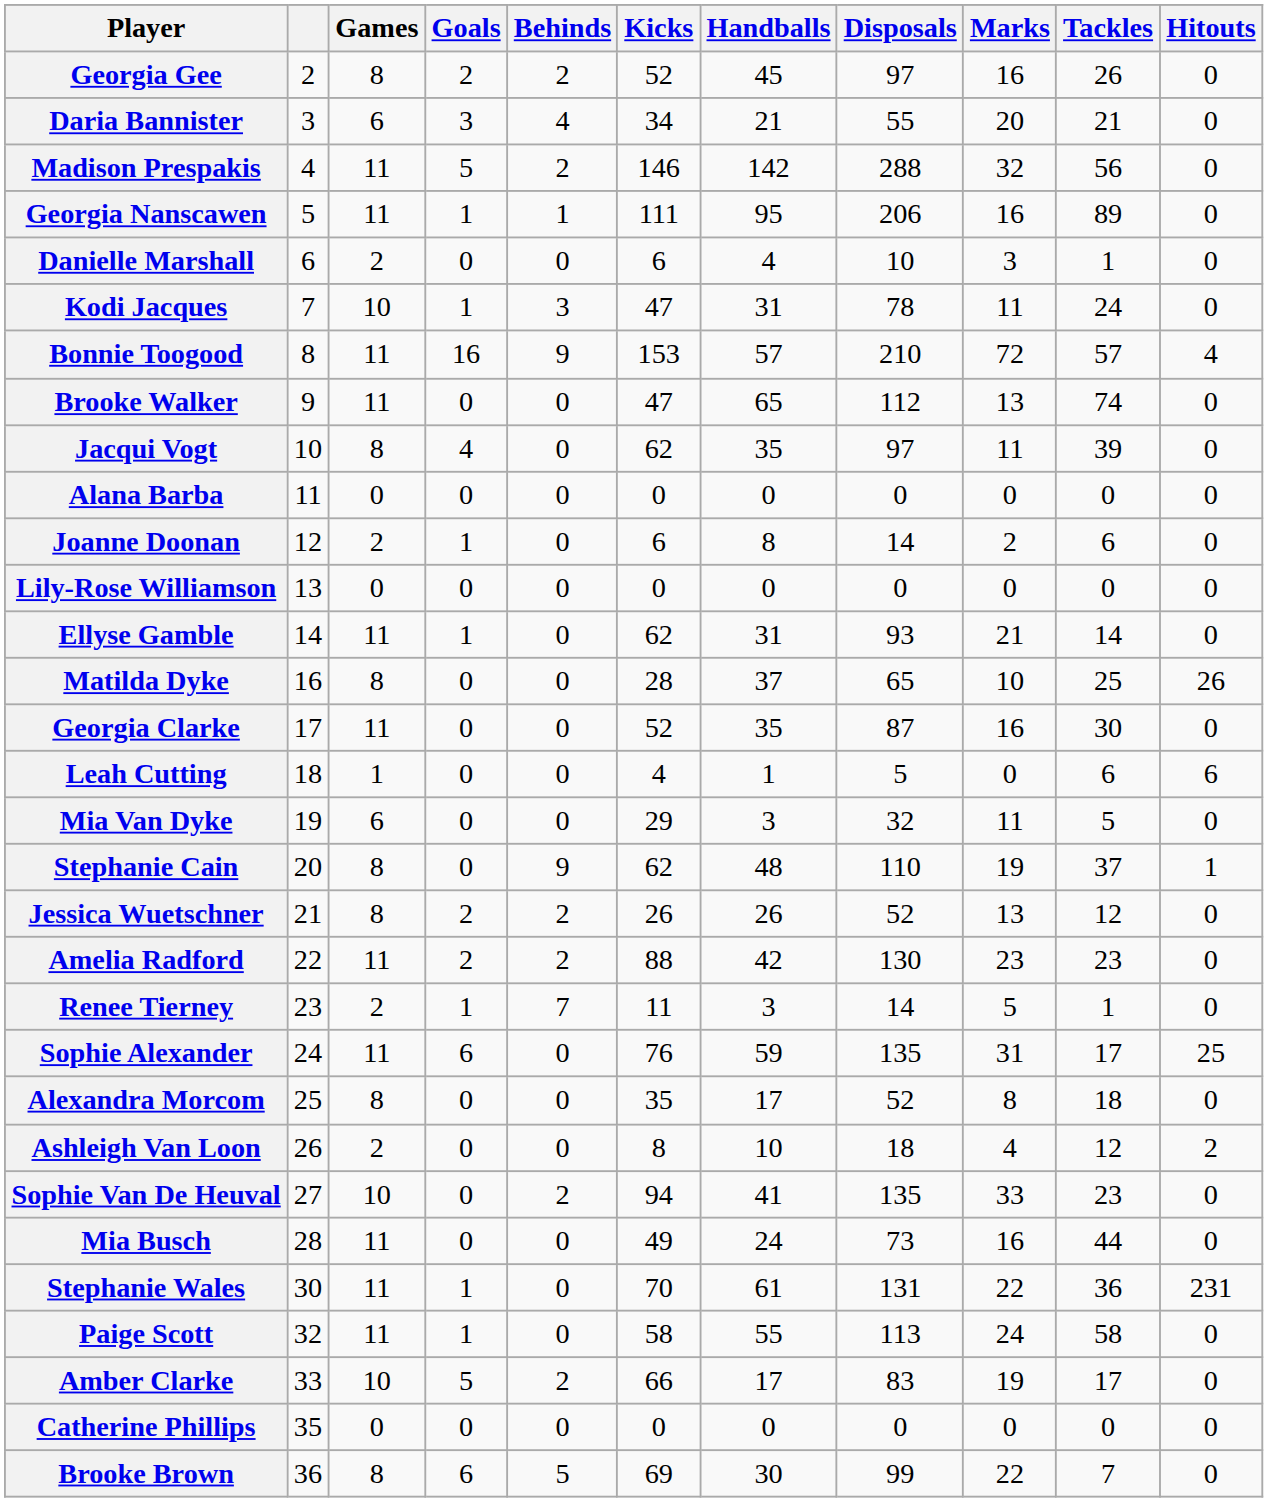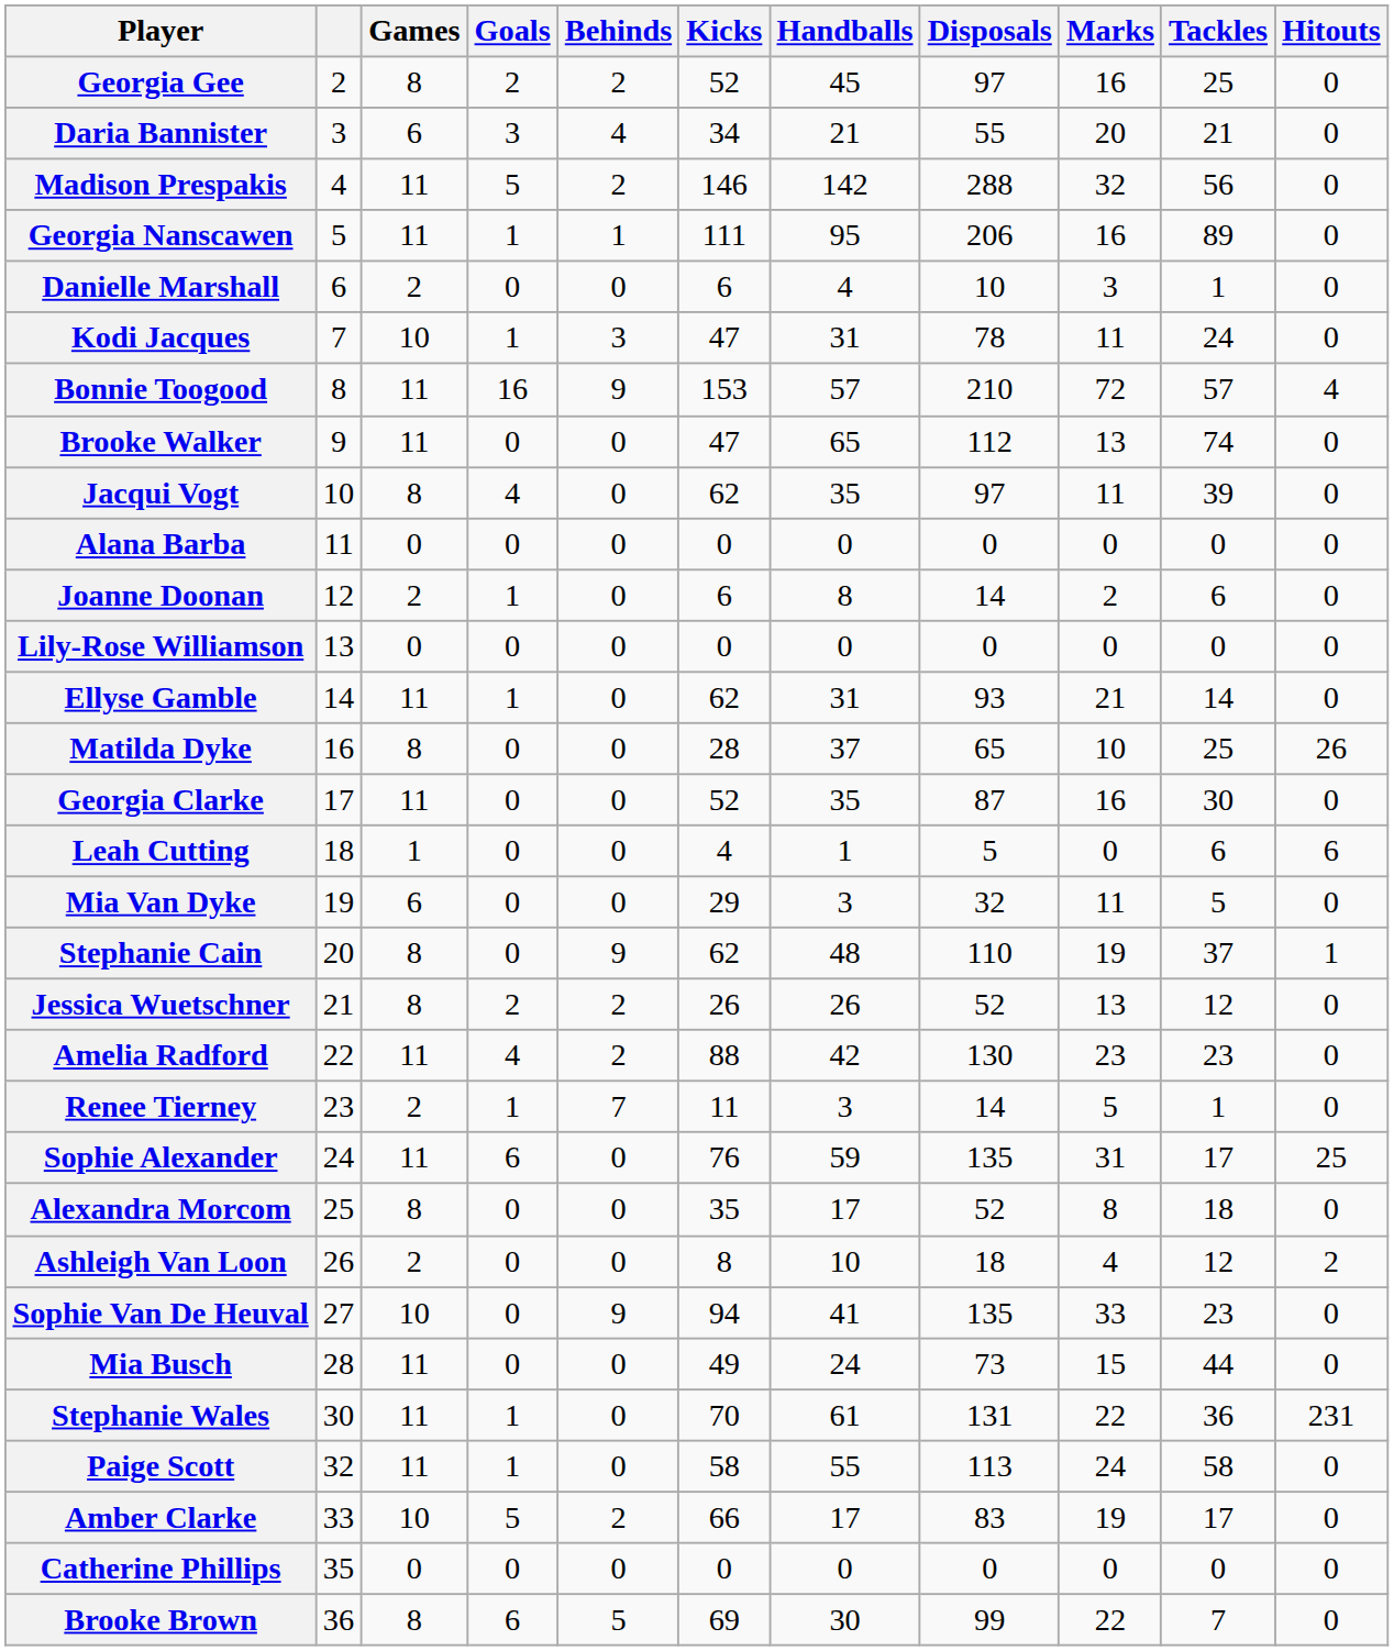Georgia Gee | Tackles: 26 -> 25
Amelia Radford | Goals: 2 -> 4
Sophie Van De Heuval | Behinds: 2 -> 9
Mia Busch | Marks: 16 -> 15
